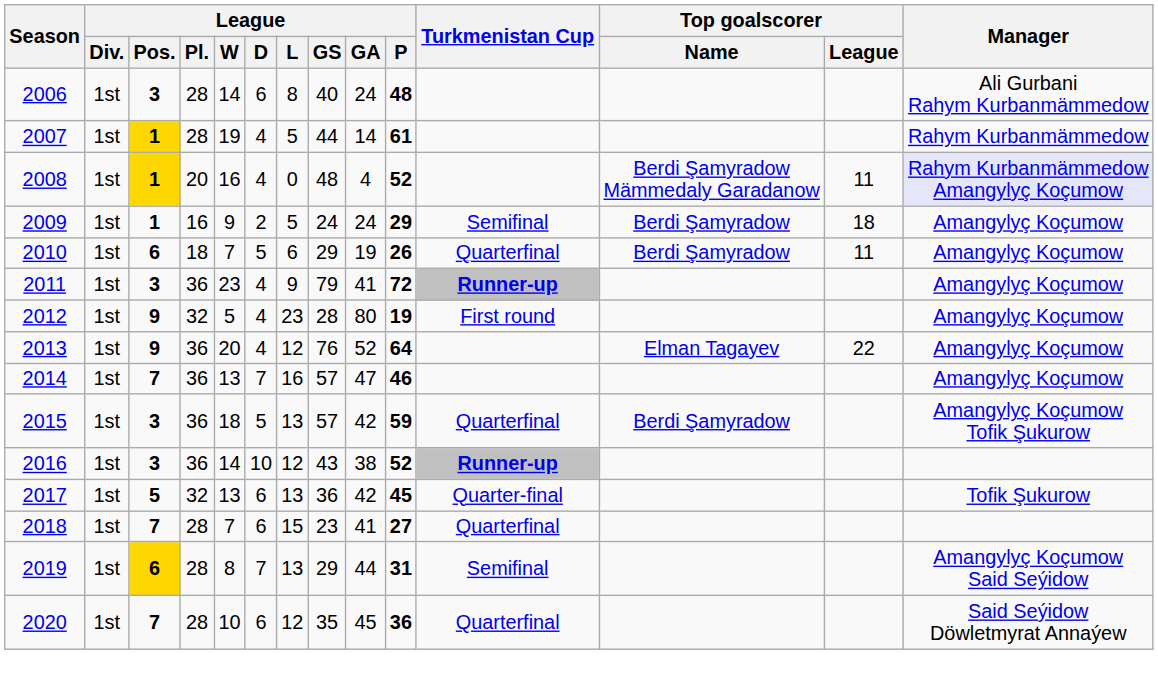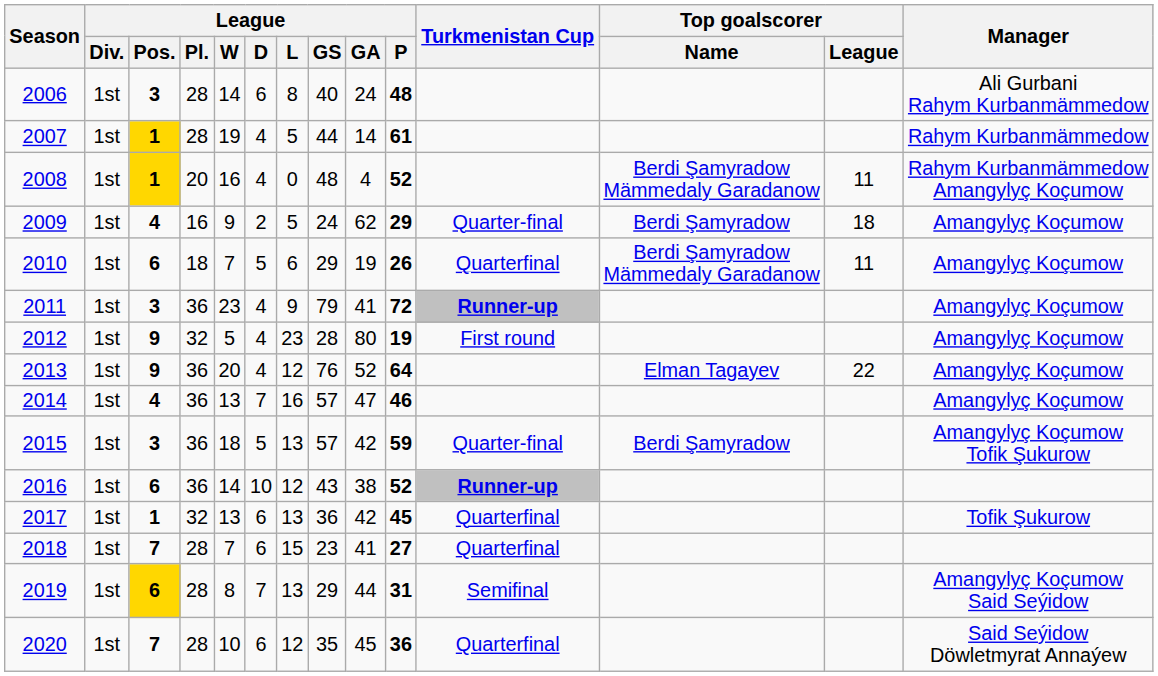2008 | Manager: lavender background -> no background
2009 | League / Pos.: 1 -> 4
2009 | League / GA: 24 -> 62
2009 | Turkmenistan Cup: Semifinal -> Quarter-final
2010 | Top goalscorer / Name: Berdi Şamyradow -> Berdi Şamyradow Mämmedaly Garadanow
2014 | League / Pos.: 7 -> 4
2015 | Turkmenistan Cup: Quarterfinal -> Quarter-final
2016 | League / Pos.: 3 -> 6
2017 | League / Pos.: 5 -> 1
2017 | Turkmenistan Cup: Quarter-final -> Quarterfinal
